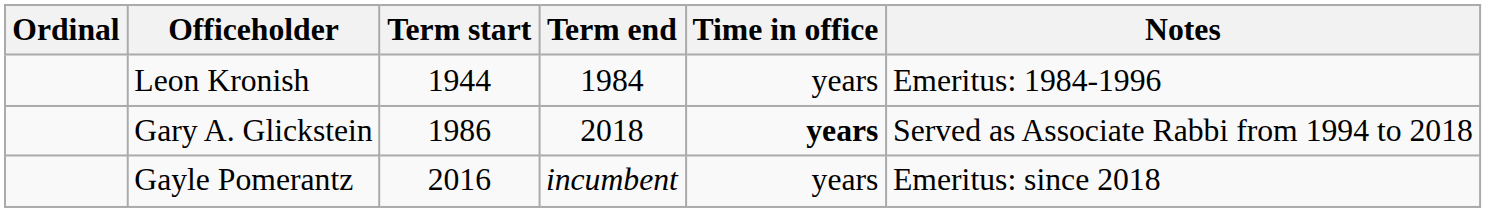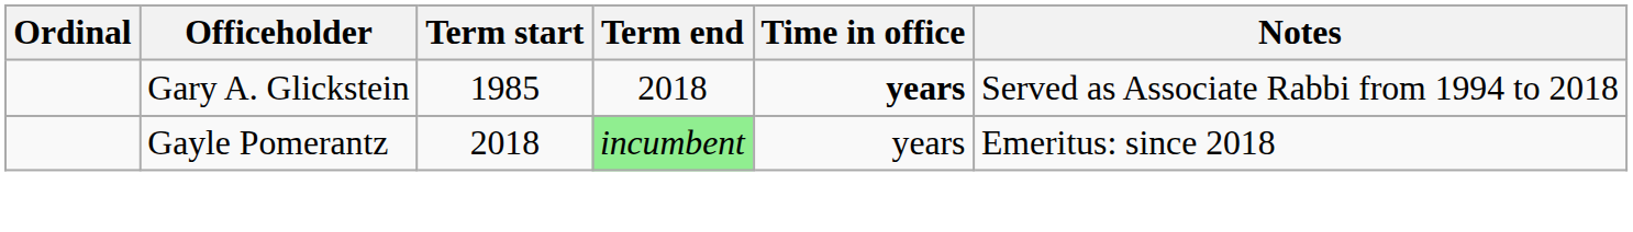- row: Leon Kronish | 1944 | 1984 | years | Emeritus: 1984-1996
Gary A. Glickstein | Term start: 1986 -> 1985
Gayle Pomerantz | Term start: 2016 -> 2018
Gayle Pomerantz | Term end: no background -> lightgreen background
